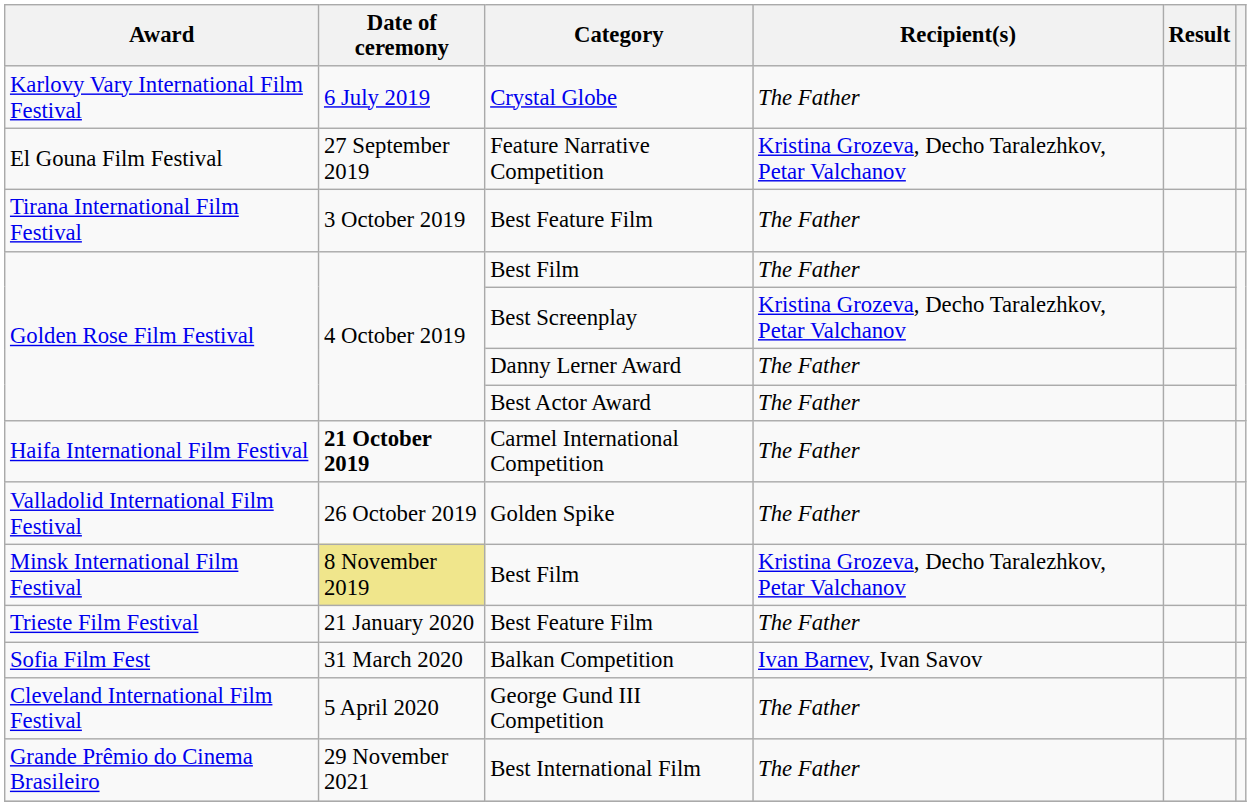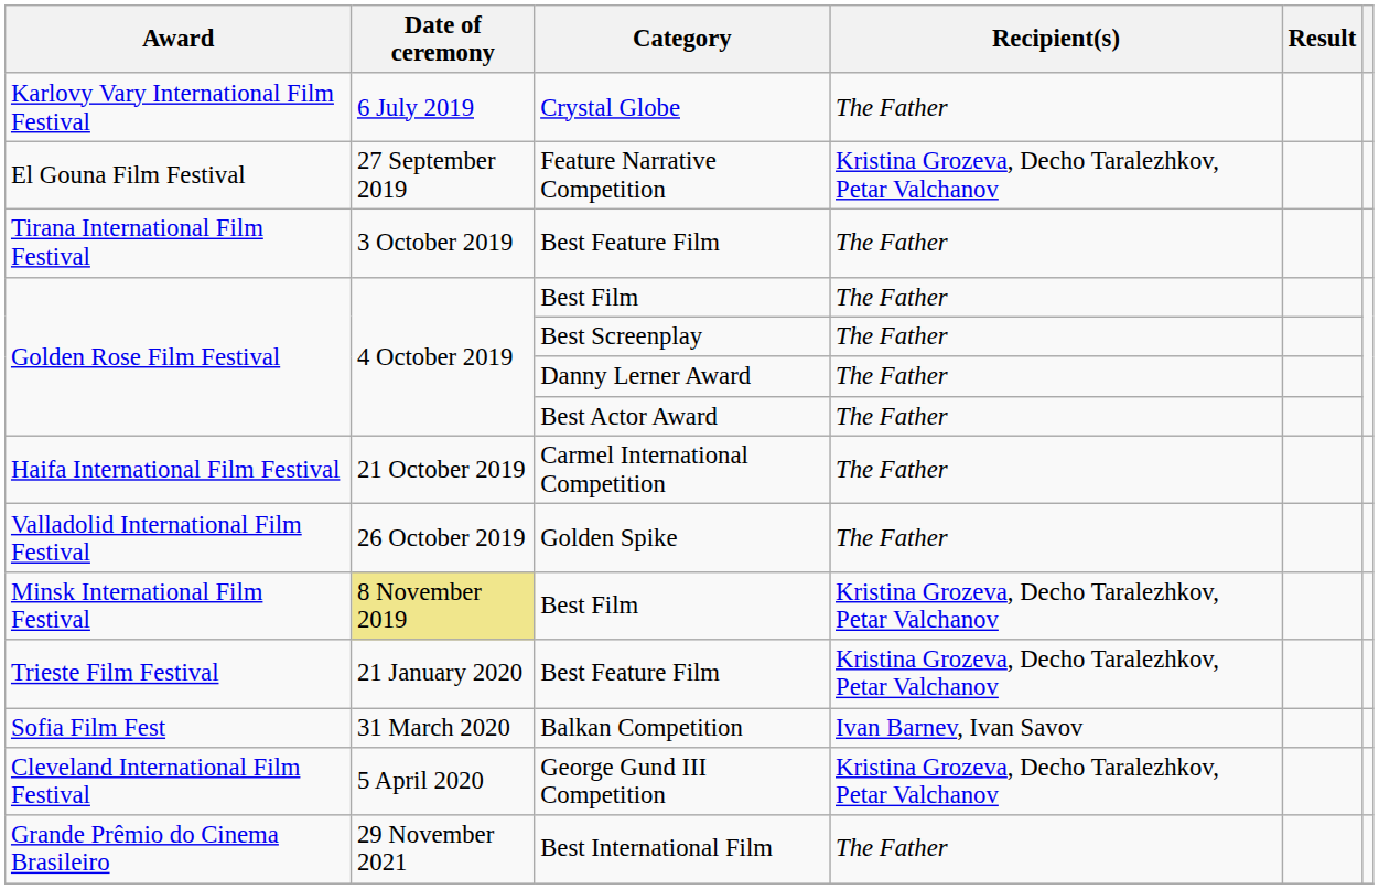Best Screenplay | Recipient(s): Kristina Grozeva, Decho Taralezhkov, Petar Valchanov -> The Father
Carmel International Competition | Date of ceremony: bold -> normal
Trieste Film Festival / Best Feature Film | Recipient(s): The Father -> Kristina Grozeva, Decho Taralezhkov, Petar Valchanov
George Gund III Competition | Recipient(s): The Father -> Kristina Grozeva, Decho Taralezhkov, Petar Valchanov
